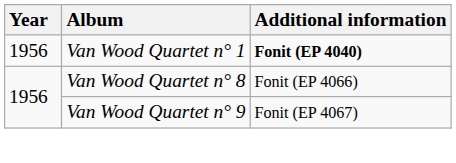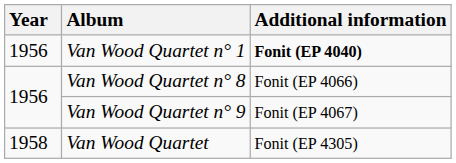+ row: 1958 | Van Wood Quartet | Fonit (EP 4305)
